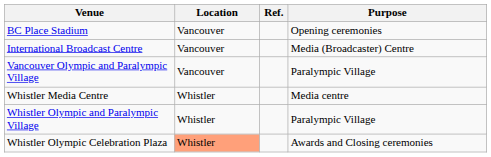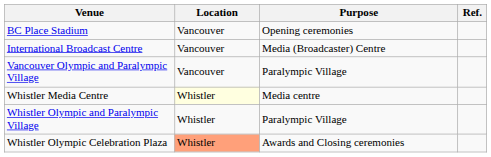columns swapped: Purpose <-> Ref.
Whistler Media Centre | Location: no background -> lightyellow background
